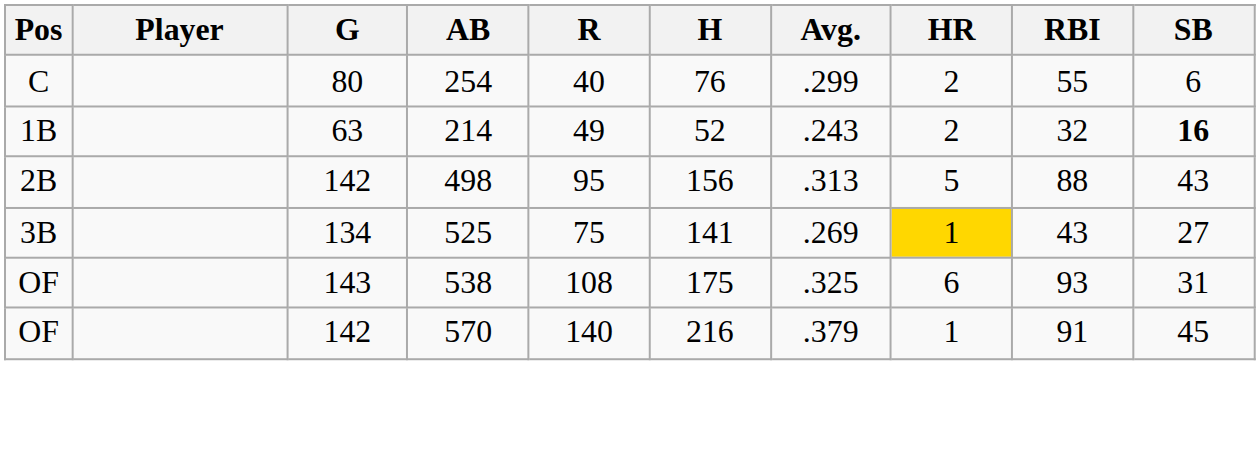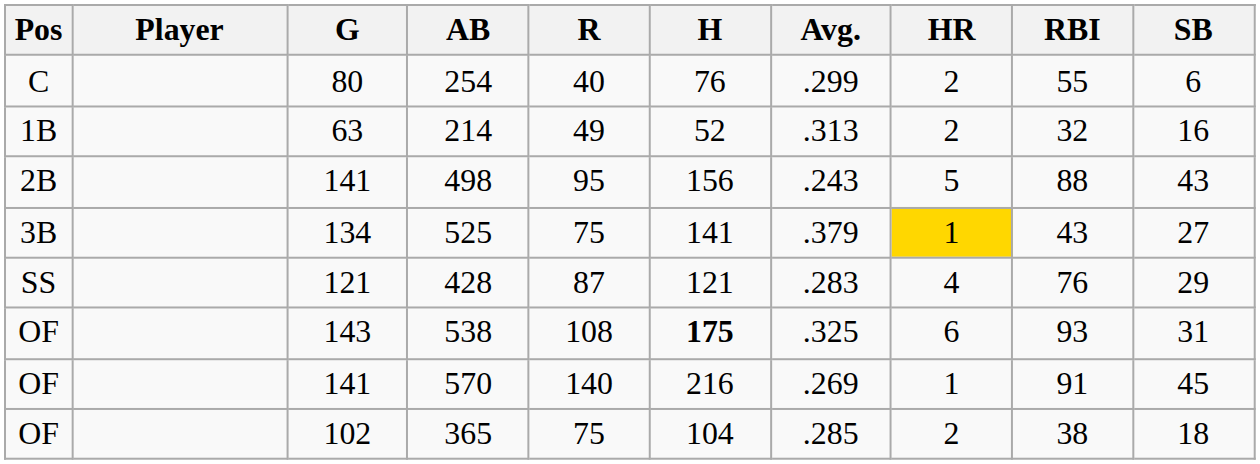214 | Avg.: .243 -> .313
214 | SB: bold -> normal
498 | G: 142 -> 141
498 | Avg.: .313 -> .243
525 | Avg.: .269 -> .379
+ row: SS | 121 | 428 | 87 | 121 | .283 | 4 | 76 | 29
538 | H: normal -> bold
570 | G: 142 -> 141
570 | Avg.: .379 -> .269
+ row: OF | 102 | 365 | 75 | 104 | .285 | 2 | 38 | 18
